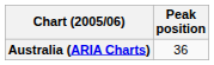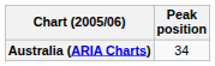Australia (ARIA Charts) | Peak position: 36 -> 34
